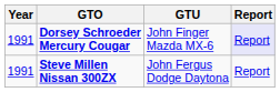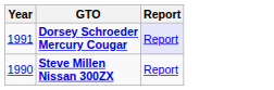- column: GTU | John Finger Mazda MX-6 | John Fergus Dodge Daytona
Steve Millen Nissan 300ZX | Year: 1991 -> 1990
